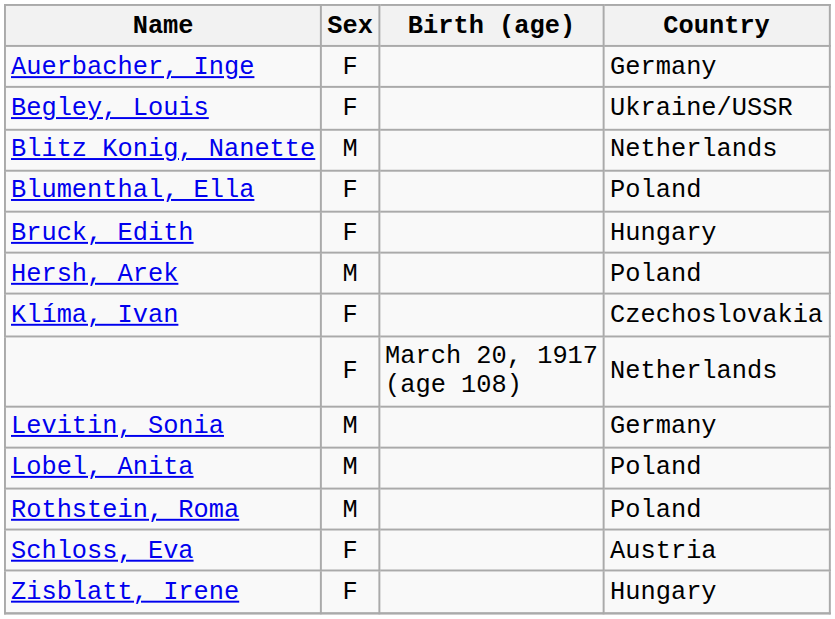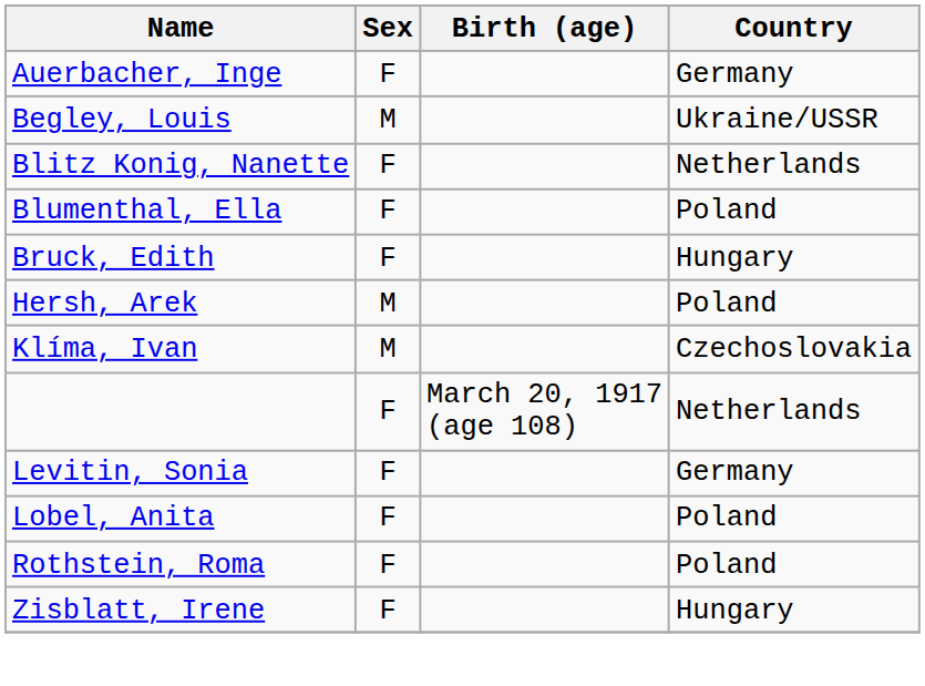Begley, Louis | Sex: F -> M
Blitz Konig, Nanette | Sex: M -> F
Klíma, Ivan | Sex: F -> M
Levitin, Sonia | Sex: M -> F
Lobel, Anita | Sex: M -> F
Rothstein, Roma | Sex: M -> F
- row: Schloss, Eva | F | Austria
